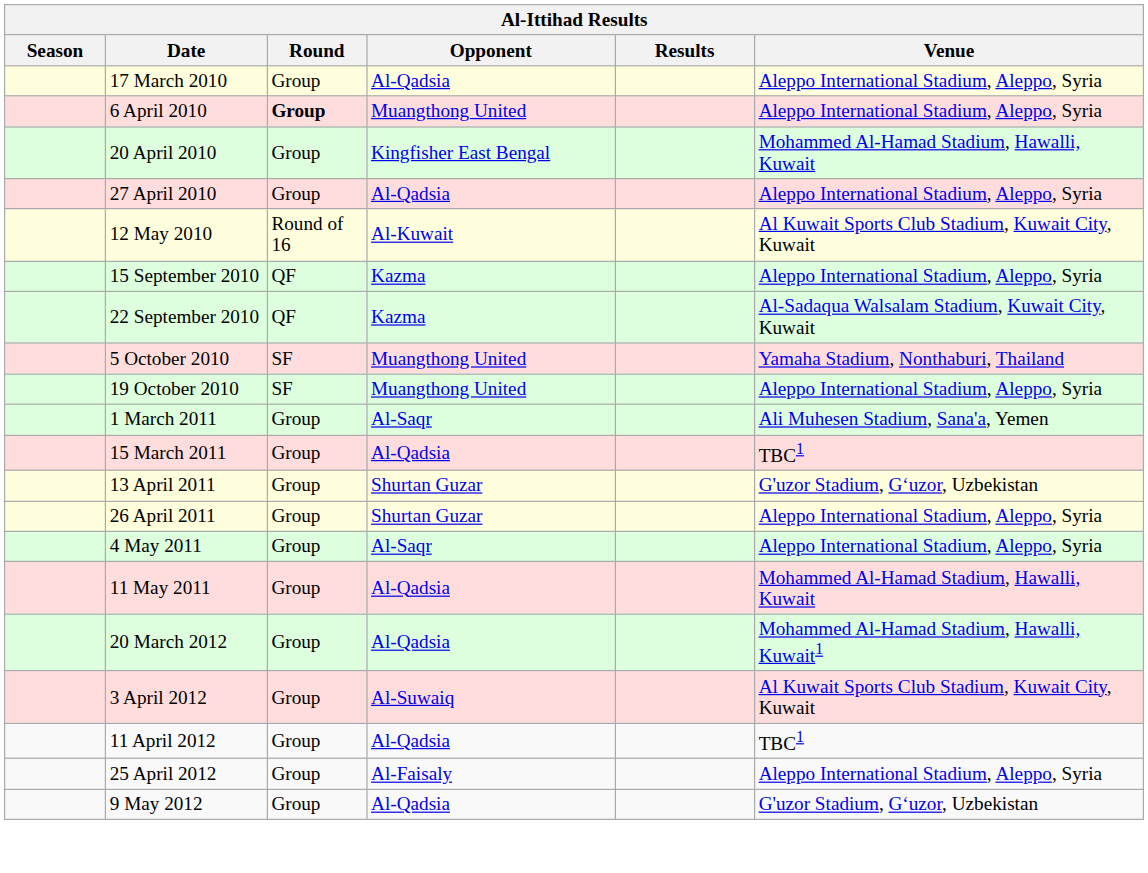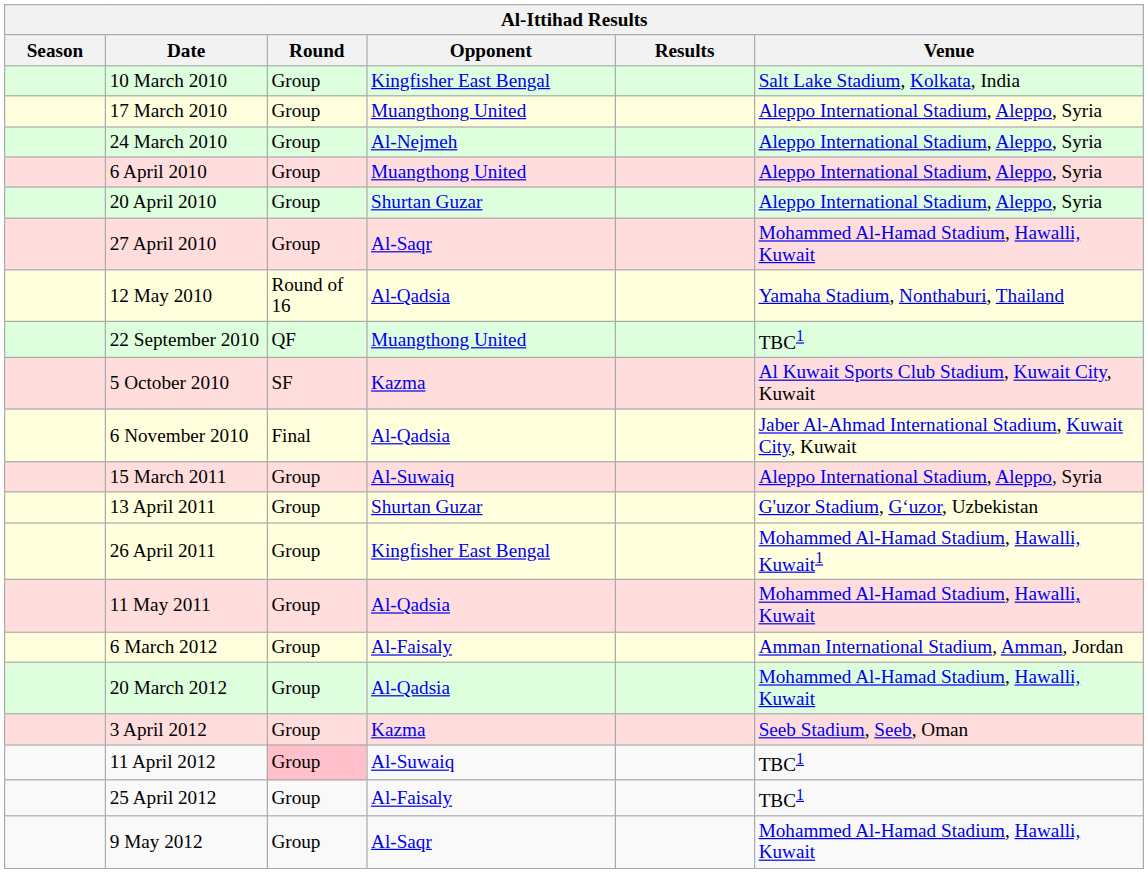+ row: 10 March 2010 | Group | Kingfisher East Bengal | Salt Lake Stadium, Kolkata, India
17 March 2010 | Opponent: Al-Qadsia -> Muangthong United
+ row: 24 March 2010 | Group | Al-Nejmeh | Aleppo International Stadium, Aleppo, Syria
6 April 2010 | Round: bold -> normal
20 April 2010 | Opponent: Kingfisher East Bengal -> Shurtan Guzar
20 April 2010 | Venue: Mohammed Al-Hamad Stadium, Hawalli, Kuwait -> Aleppo International Stadium, Aleppo, Syria
27 April 2010 | Opponent: Al-Qadsia -> Al-Saqr
27 April 2010 | Venue: Aleppo International Stadium, Aleppo, Syria -> Mohammed Al-Hamad Stadium, Hawalli, Kuwait
12 May 2010 | Opponent: Al-Kuwait -> Al-Qadsia
12 May 2010 | Venue: Al Kuwait Sports Club Stadium, Kuwait City, Kuwait -> Yamaha Stadium, Nonthaburi, Thailand
- row: 15 September 2010 | QF | Kazma | Aleppo International Stadium, Aleppo, Syria
22 September 2010 | Opponent: Kazma -> Muangthong United
22 September 2010 | Venue: Al-Sadaqua Walsalam Stadium, Kuwait City, Kuwait -> TBC1
5 October 2010 | Opponent: Muangthong United -> Kazma
5 October 2010 | Venue: Yamaha Stadium, Nonthaburi, Thailand -> Al Kuwait Sports Club Stadium, Kuwait City, Kuwait
- row: 19 October 2010 | SF | Muangthong United | Aleppo International Stadium, Aleppo, Syria
+ row: 6 November 2010 | Final | Al-Qadsia | Jaber Al-Ahmad International Stadium, Kuwait City, Kuwait
- row: 1 March 2011 | Group | Al-Saqr | Ali Muhesen Stadium, Sana'a, Yemen
15 March 2011 | Opponent: Al-Qadsia -> Al-Suwaiq
15 March 2011 | Venue: TBC1 -> Aleppo International Stadium, Aleppo, Syria
26 April 2011 | Opponent: Shurtan Guzar -> Kingfisher East Bengal
26 April 2011 | Venue: Aleppo International Stadium, Aleppo, Syria -> Mohammed Al-Hamad Stadium, Hawalli, Kuwait1
- row: 4 May 2011 | Group | Al-Saqr | Aleppo International Stadium, Aleppo, Syria
+ row: 6 March 2012 | Group | Al-Faisaly | Amman International Stadium, Amman, Jordan
20 March 2012 | Venue: Mohammed Al-Hamad Stadium, Hawalli, Kuwait1 -> Mohammed Al-Hamad Stadium, Hawalli, Kuwait
3 April 2012 | Opponent: Al-Suwaiq -> Kazma
3 April 2012 | Venue: Al Kuwait Sports Club Stadium, Kuwait City, Kuwait -> Seeb Stadium, Seeb, Oman
11 April 2012 | Round: no background -> pink background
11 April 2012 | Opponent: Al-Qadsia -> Al-Suwaiq
25 April 2012 | Venue: Aleppo International Stadium, Aleppo, Syria -> TBC1
9 May 2012 | Opponent: Al-Qadsia -> Al-Saqr
9 May 2012 | Venue: G'uzor Stadium, G‘uzor, Uzbekistan -> Mohammed Al-Hamad Stadium, Hawalli, Kuwait
